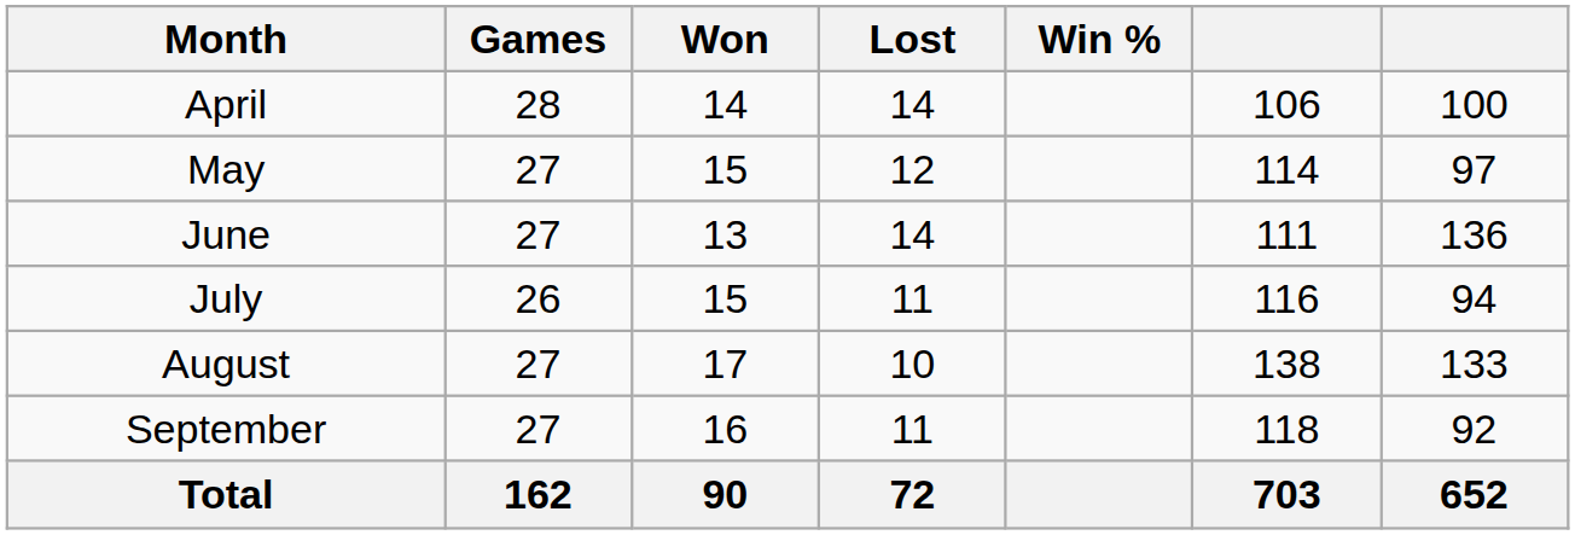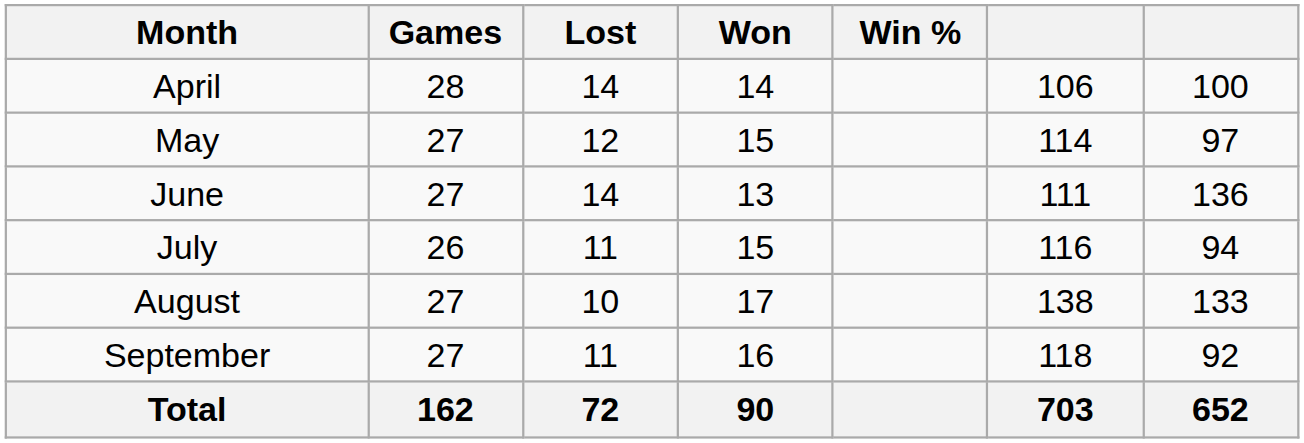columns swapped: Won <-> Lost
